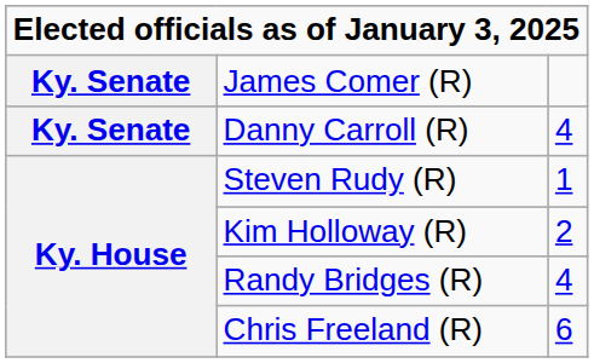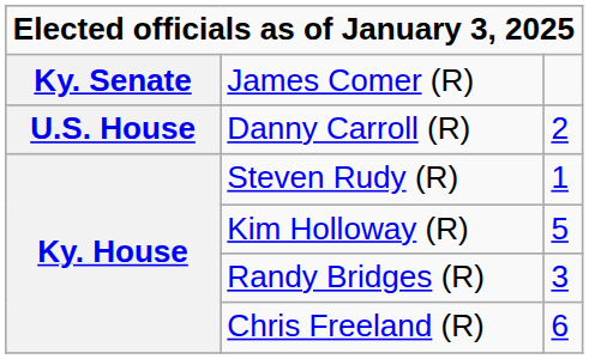Danny Carroll (R) | column 1: Ky. Senate -> U.S. House
Danny Carroll (R) | column 3: 4 -> 2
Kim Holloway (R) | column 3: 2 -> 5
Randy Bridges (R) | column 3: 4 -> 3
